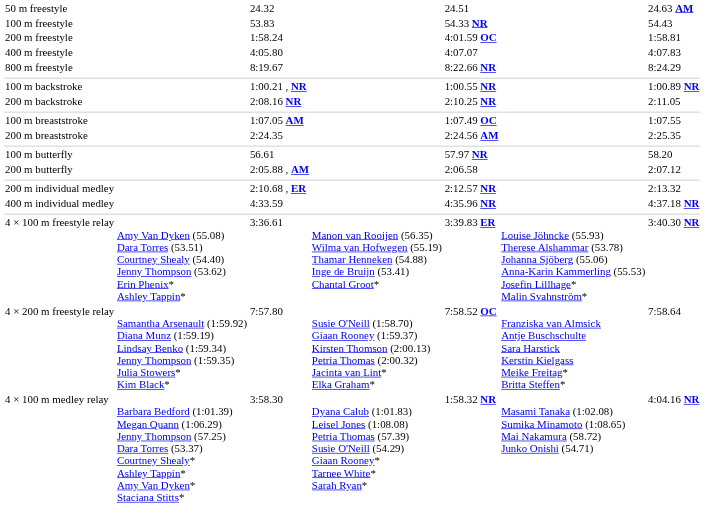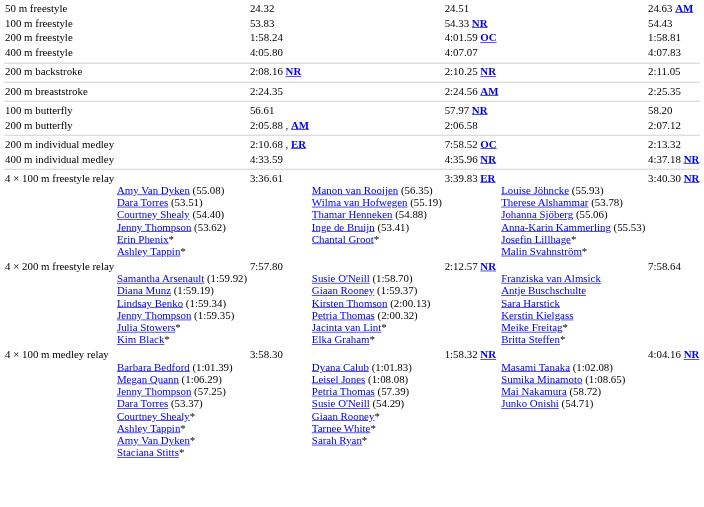- row: 800 m freestyle | 8:19.67 | 8:22.66 NR | 8:24.29
- row: 100 m backstroke | 1:00.21 , NR | 1:00.55 NR | 1:00.89 NR
- row: 100 m breaststroke | 1:07.05 AM | 1:07.49 OC | 1:07.55
200 m individual medley | column 5: 2:12.57 NR -> 7:58.52 OC
4 × 200 m freestyle relay | column 5: 7:58.52 OC -> 2:12.57 NR
